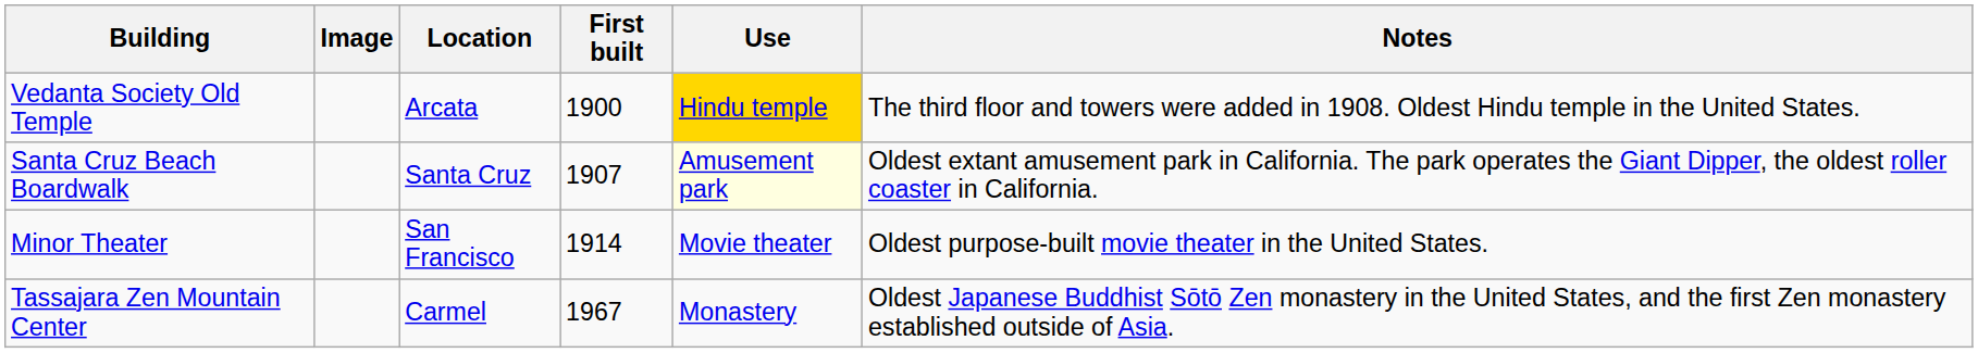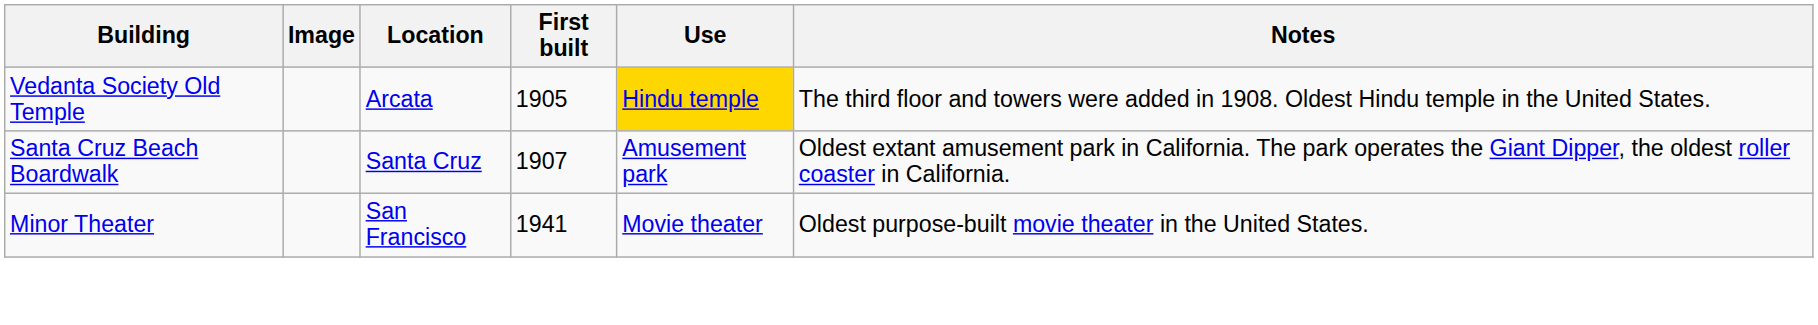Vedanta Society Old Temple | First built: 1900 -> 1905
Santa Cruz Beach Boardwalk | Use: lightyellow background -> no background
Minor Theater | First built: 1914 -> 1941
- row: Tassajara Zen Mountain Center | Carmel | 1967 | Monastery | Oldest Japanese Buddhist Sōtō Zen monastery in the United States, and the first Zen monastery established outside of Asia.
